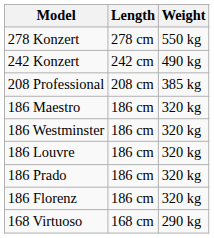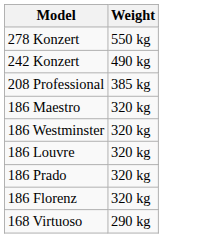- column: Length | 278 cm | 242 cm | 208 cm | 186 cm | 186 cm | 186 cm | 186 cm | 186 cm | 168 cm
